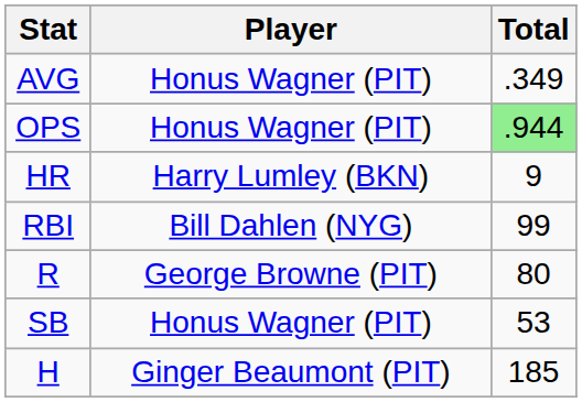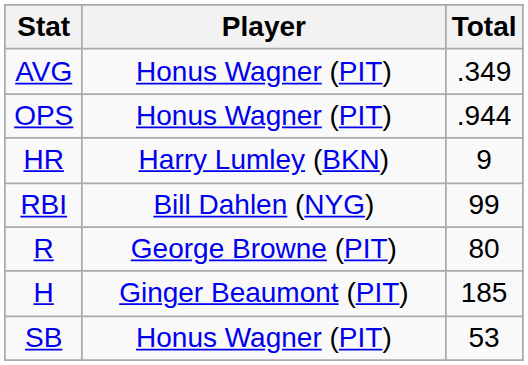OPS | Total: lightgreen background -> no background
rows swapped: H <-> SB
